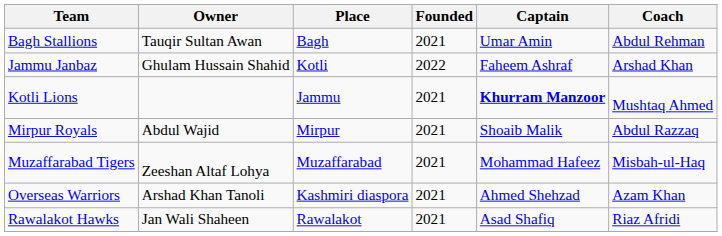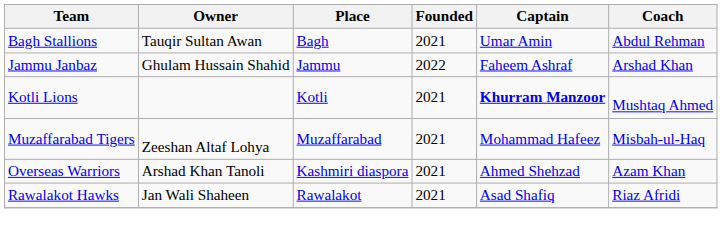Jammu Janbaz | Place: Kotli -> Jammu
Kotli Lions | Place: Jammu -> Kotli
- row: Mirpur Royals | Abdul Wajid | Mirpur | 2021 | Shoaib Malik | Abdul Razzaq
